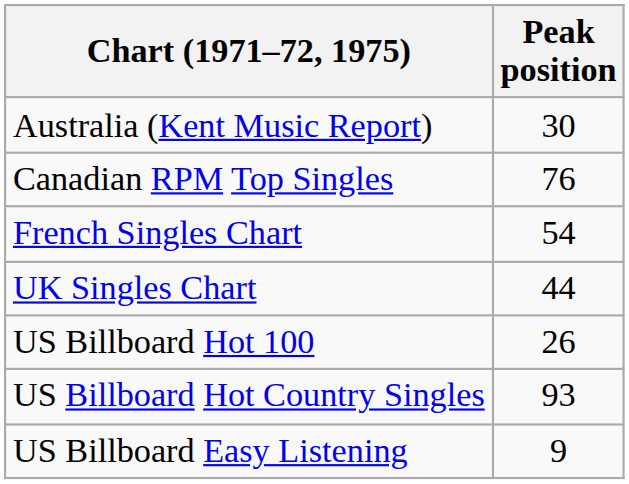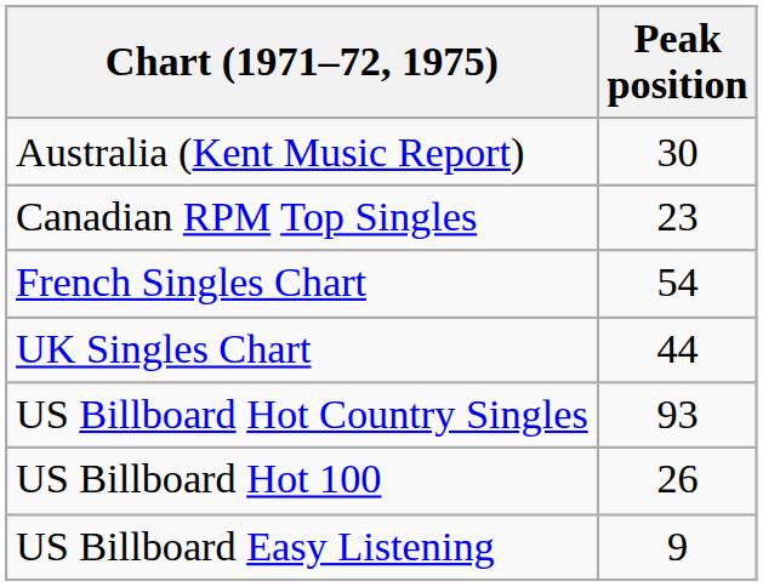Canadian RPM Top Singles | Peak position: 76 -> 23
rows swapped: US Billboard Hot Country Singles <-> US Billboard Hot 100
